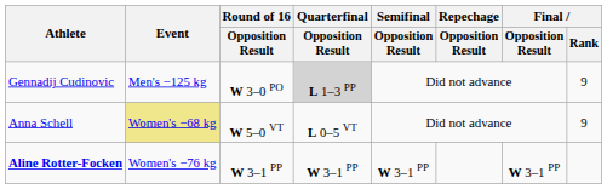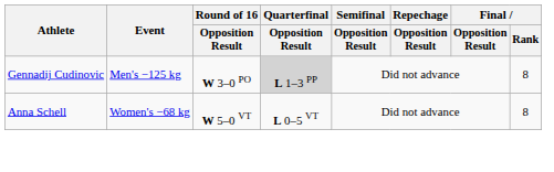Gennadij Cudinovic | Final / Rank: 9 -> 8
Anna Schell | Event: khaki background -> no background
Anna Schell | Final / Rank: 9 -> 8
- row: Aline Rotter-Focken | Women's −76 kg | W 3–1 PP | W 3–1 PP | W 3–1 PP | W 3–1 PP
